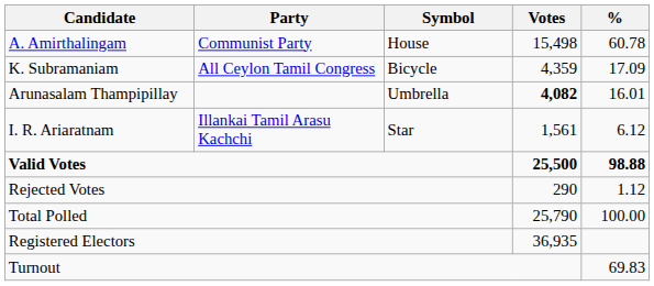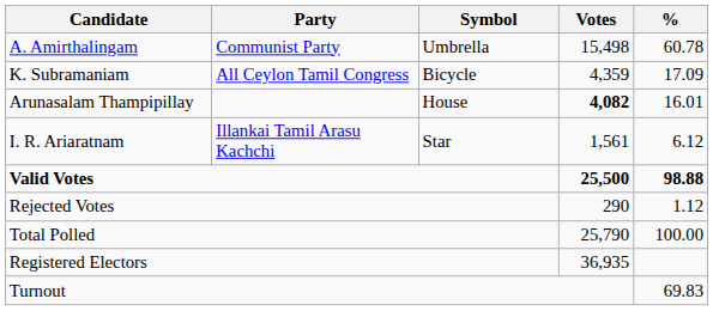A. Amirthalingam | Symbol: House -> Umbrella
Arunasalam Thampipillay | Symbol: Umbrella -> House
